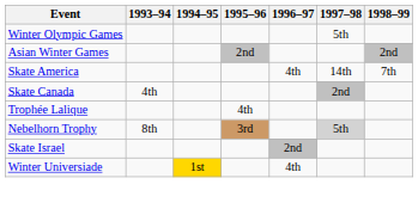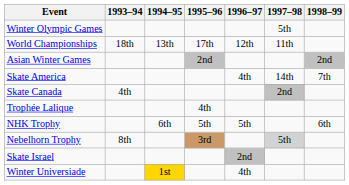+ row: World Championships | 18th | 13th | 17th | 12th | 11th
+ row: NHK Trophy | 6th | 5th | 5th | 6th
